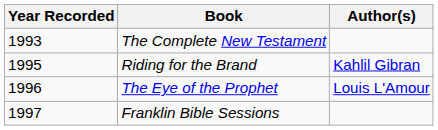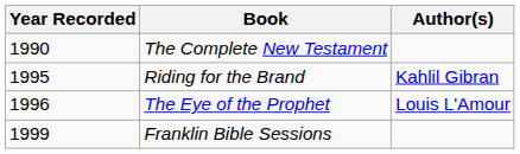The Complete New Testament | Year Recorded: 1993 -> 1990
Franklin Bible Sessions | Year Recorded: 1997 -> 1999
